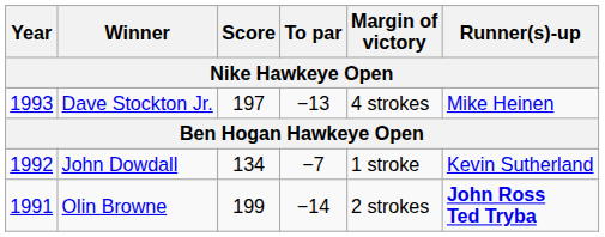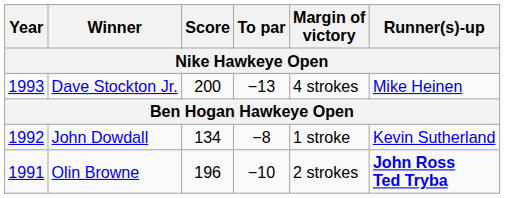Dave Stockton Jr. | Score: 197 -> 200
John Dowdall | To par: −7 -> −8
Olin Browne | Score: 199 -> 196
Olin Browne | To par: −14 -> −10
